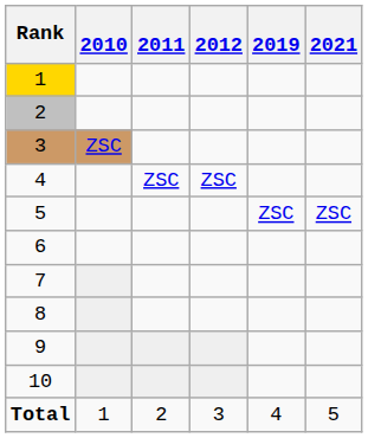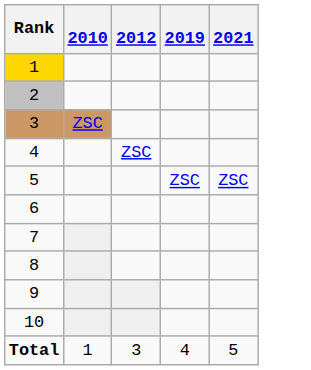- column: 2011 | ZSC | 2
